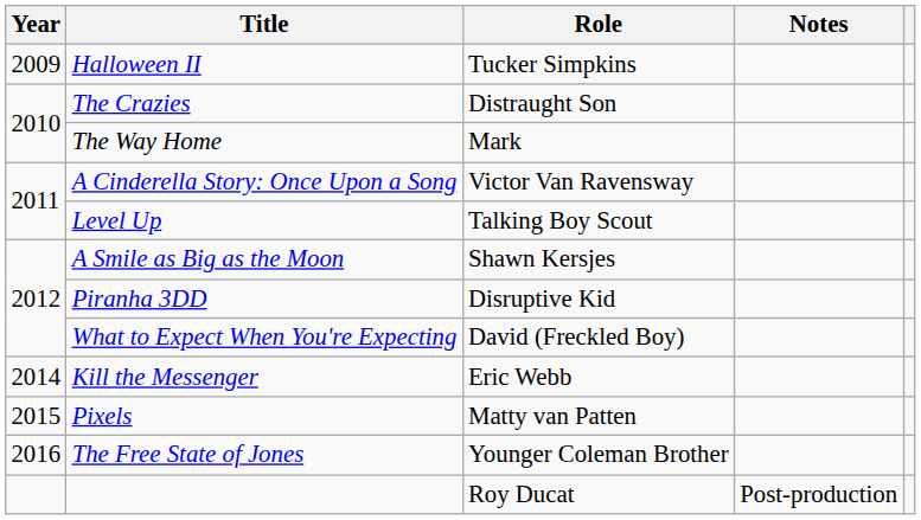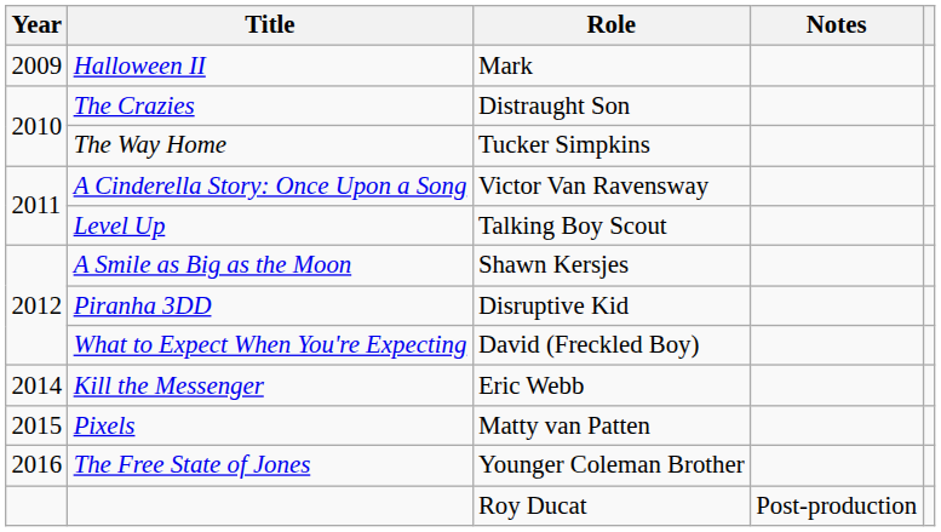Halloween II | Role: Tucker Simpkins -> Mark
The Way Home | Role: Mark -> Tucker Simpkins
